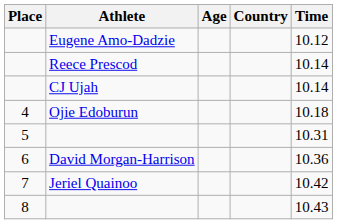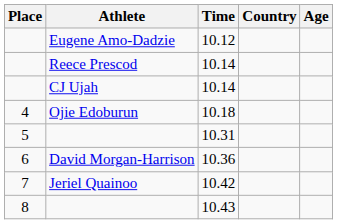columns swapped: Age <-> Time
